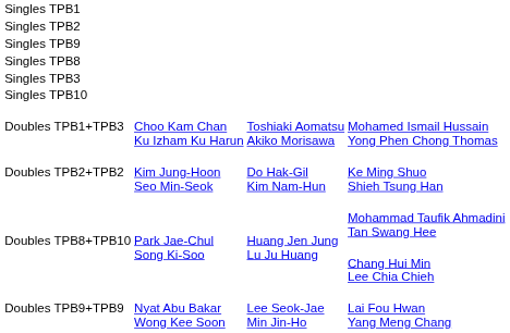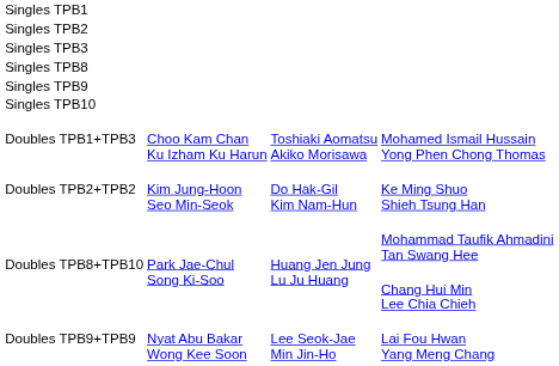rows swapped: Singles TPB3 <-> Singles TPB9
